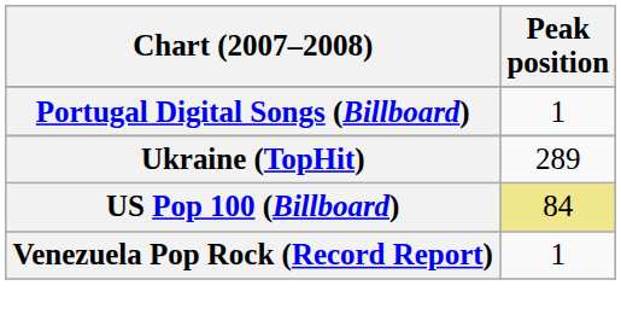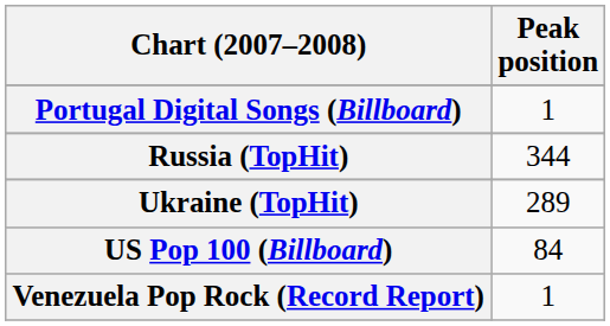+ row: Russia (TopHit) | 344
US Pop 100 (Billboard) | Peak position: khaki background -> no background
